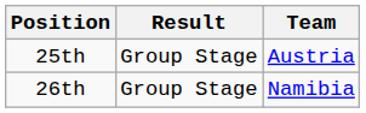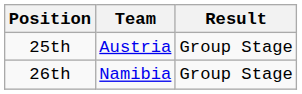columns swapped: Team <-> Result
